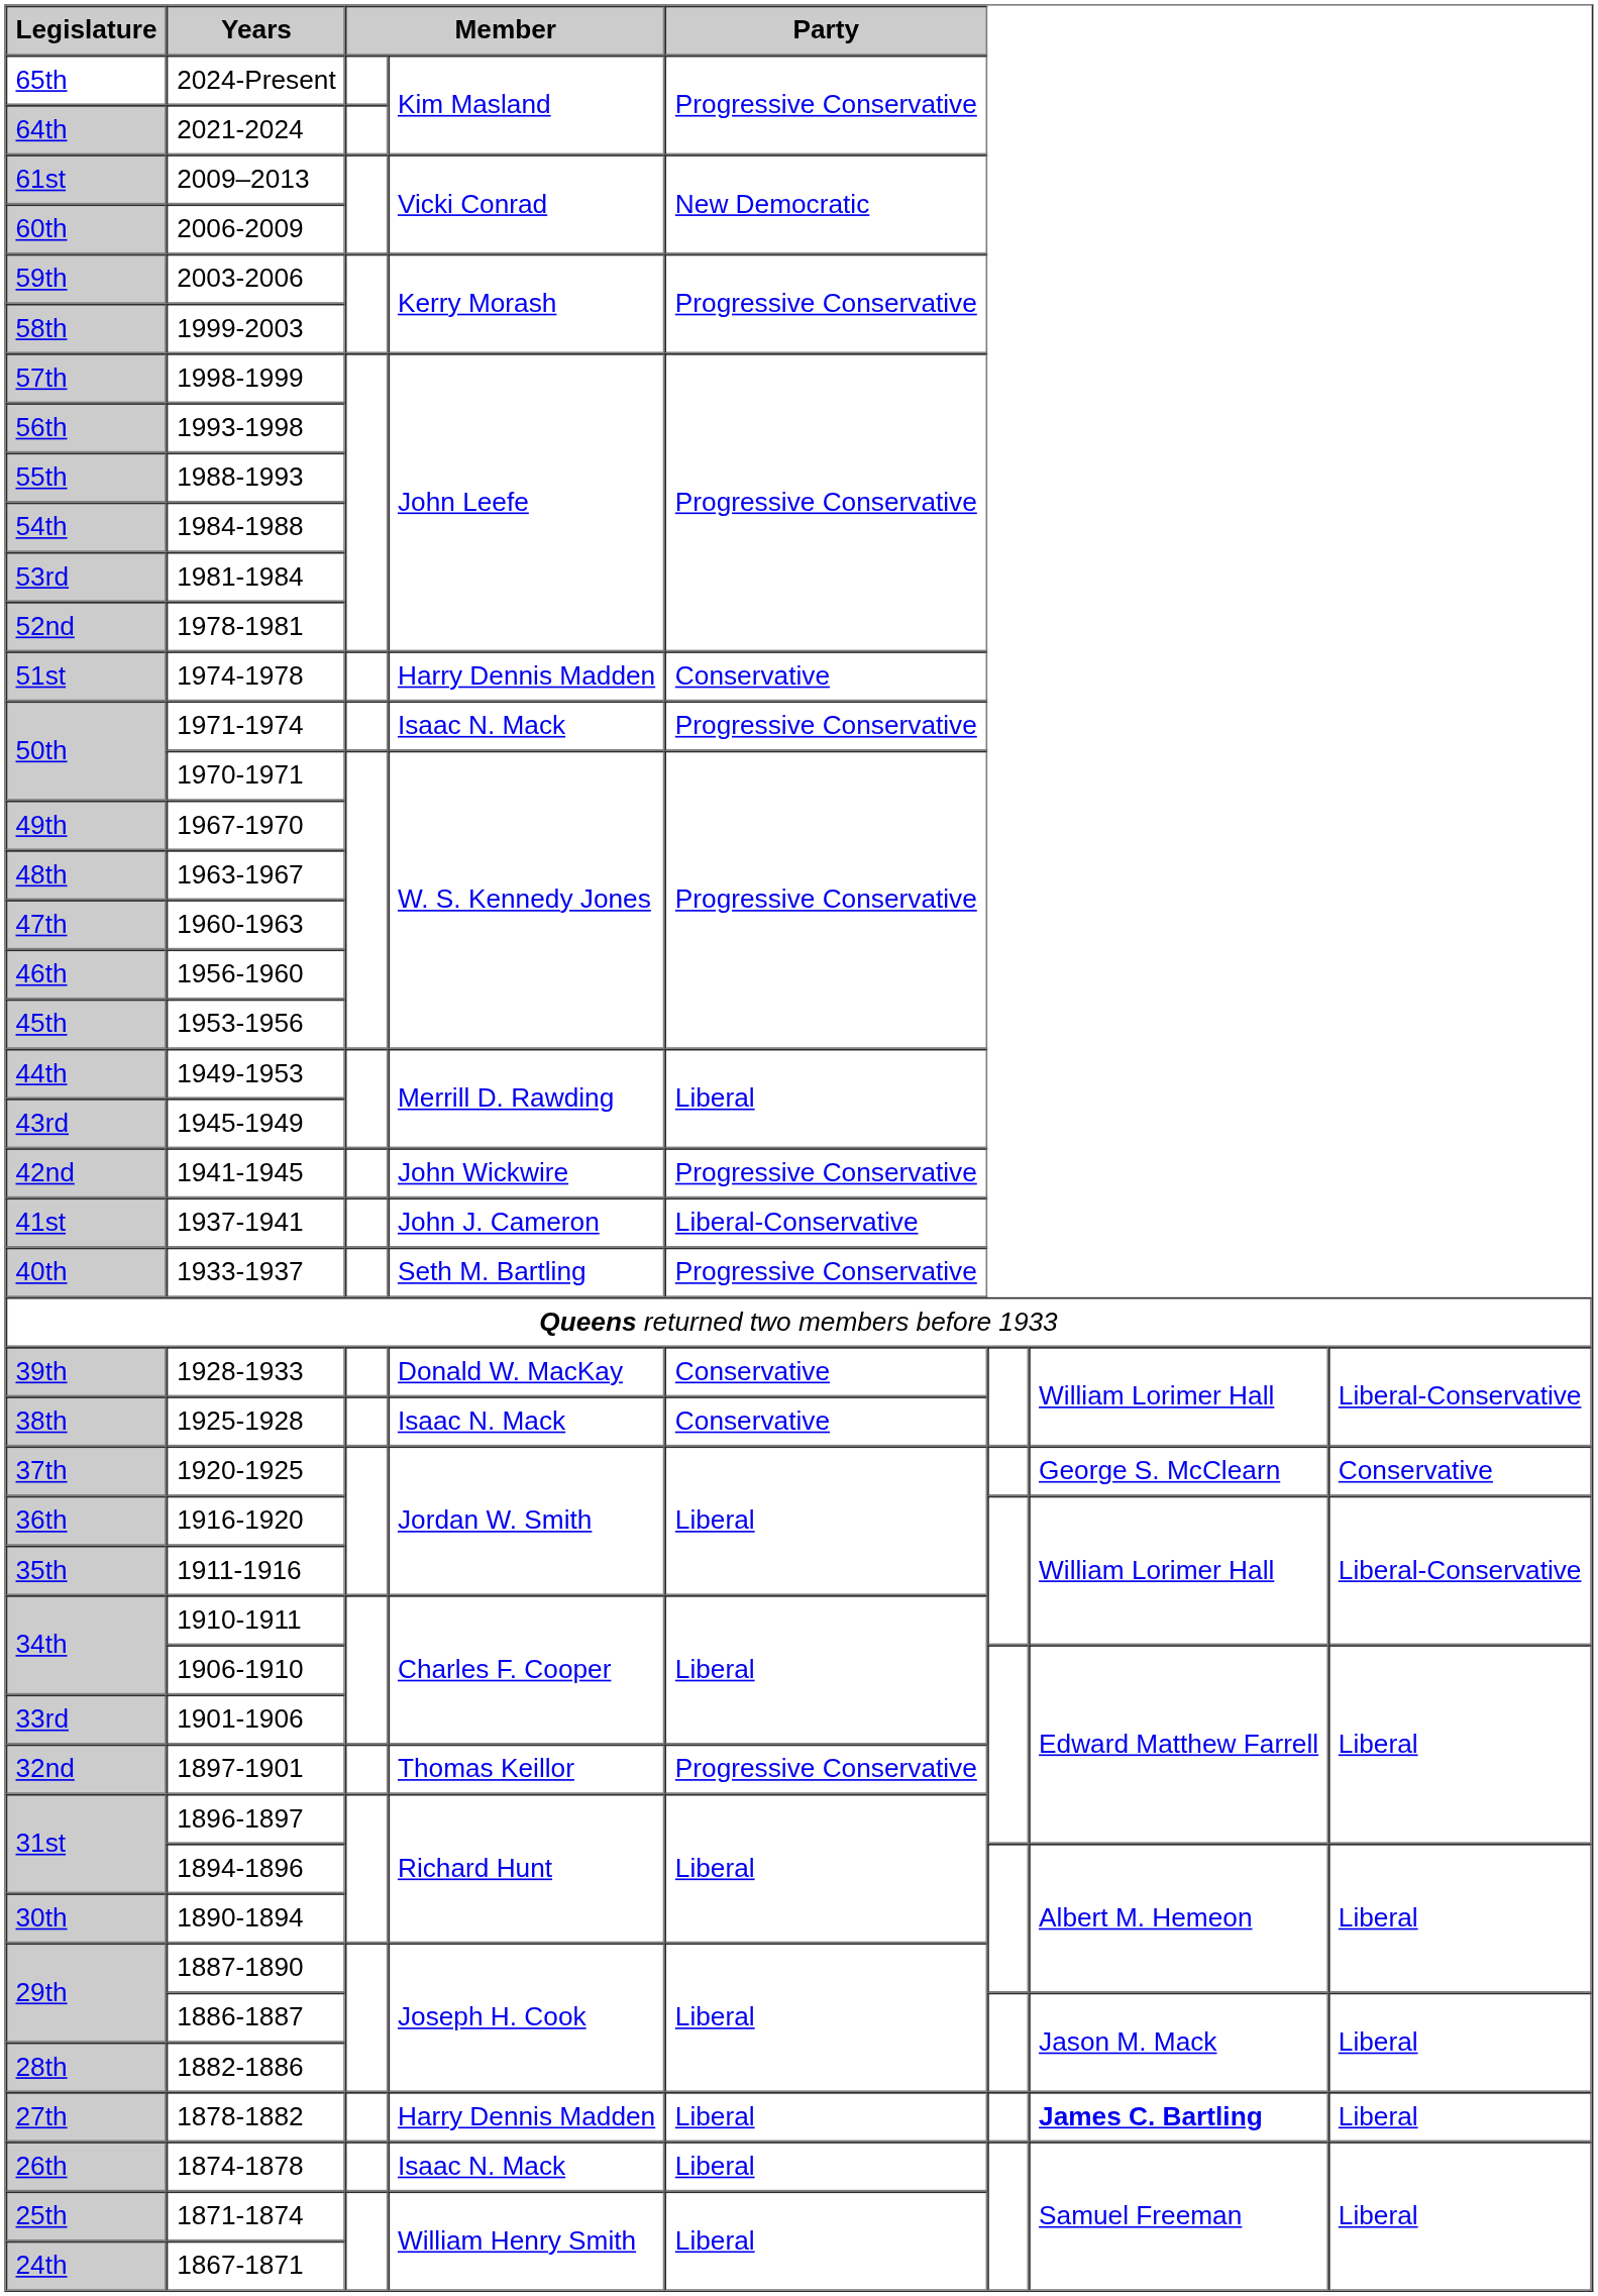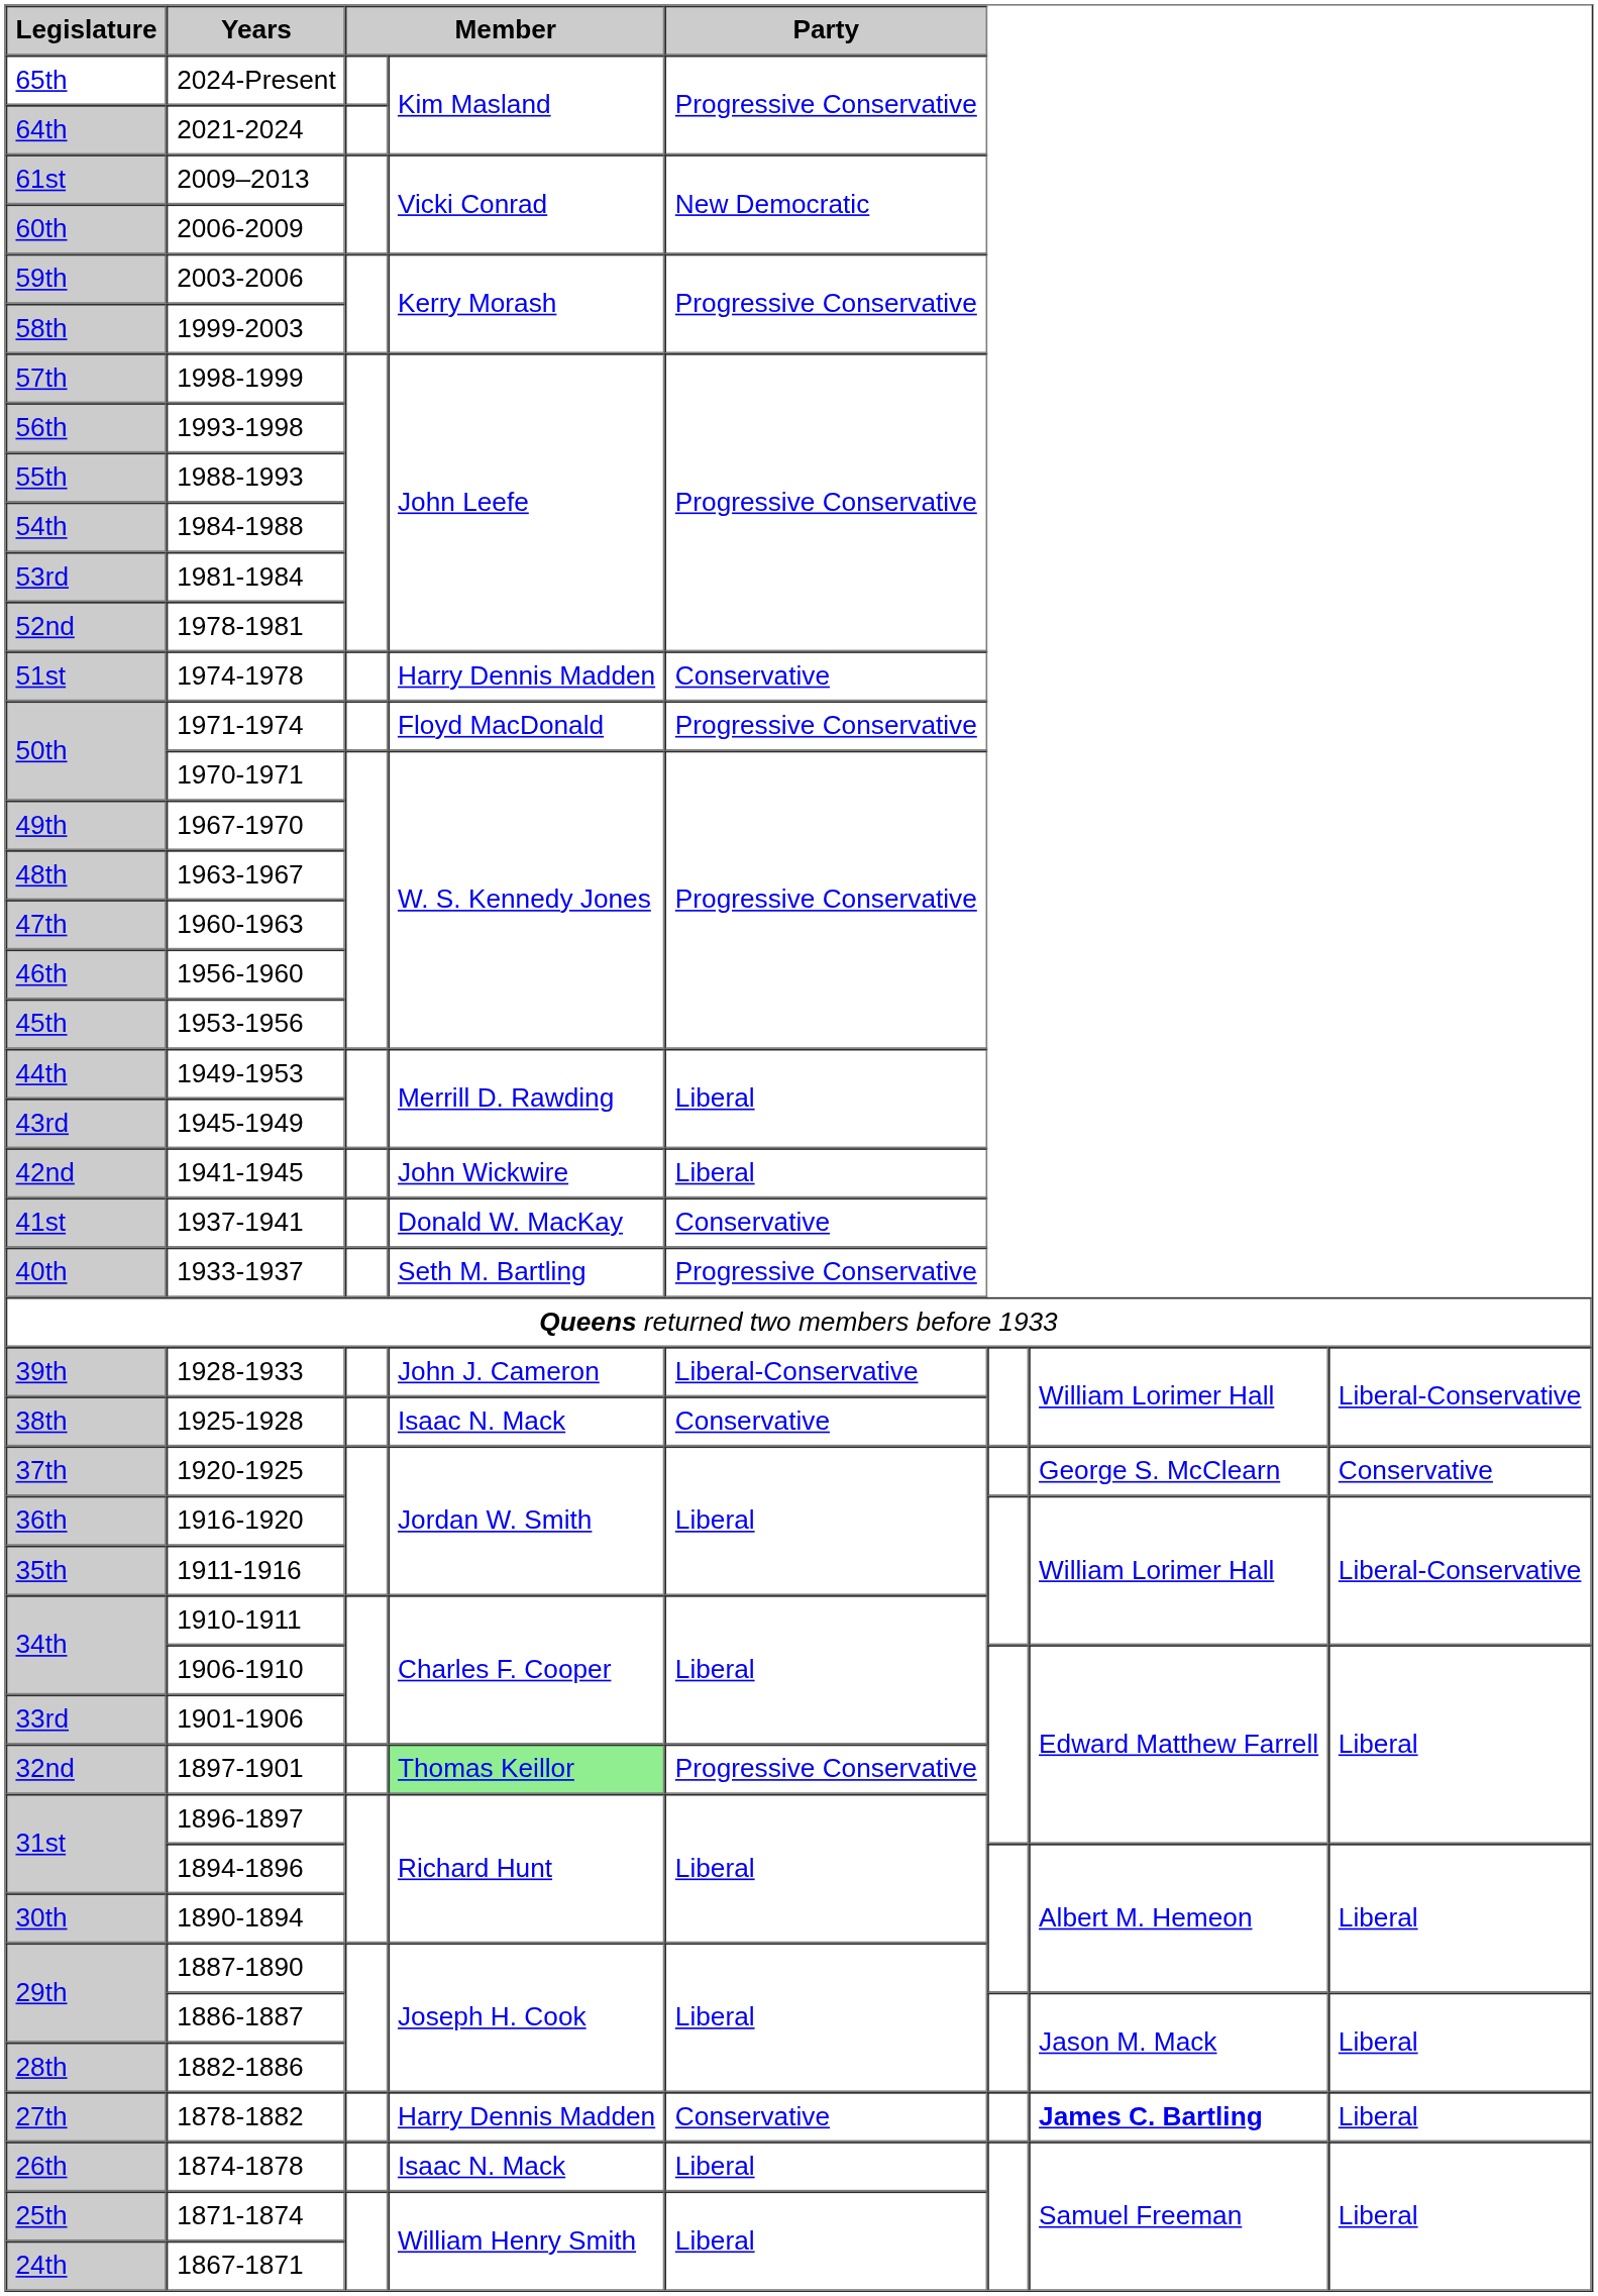50th / 1971-1974 | column 4: Isaac N. Mack -> Floyd MacDonald
42nd | Party: Progressive Conservative -> Liberal
41st | column 4: John J. Cameron -> Donald W. MacKay
41st | Party: Liberal-Conservative -> Conservative
39th | column 4: Donald W. MacKay -> John J. Cameron
39th | Party: Conservative -> Liberal-Conservative
32nd | column 4: no background -> lightgreen background
27th | Party: Liberal -> Conservative
